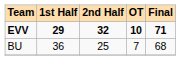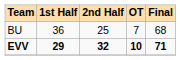rows swapped: EVV <-> BU
